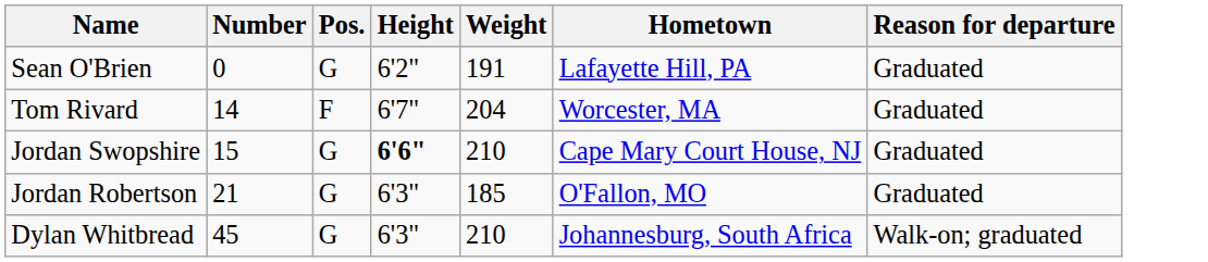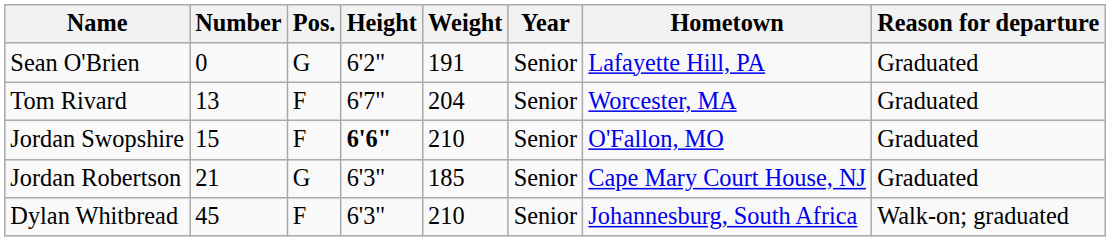+ column: Year | Senior | Senior | Senior | Senior | Senior
Tom Rivard | Number: 14 -> 13
Jordan Swopshire | Pos.: G -> F
Jordan Swopshire | Hometown: Cape Mary Court House, NJ -> O'Fallon, MO
Jordan Robertson | Hometown: O'Fallon, MO -> Cape Mary Court House, NJ
Dylan Whitbread | Pos.: G -> F
